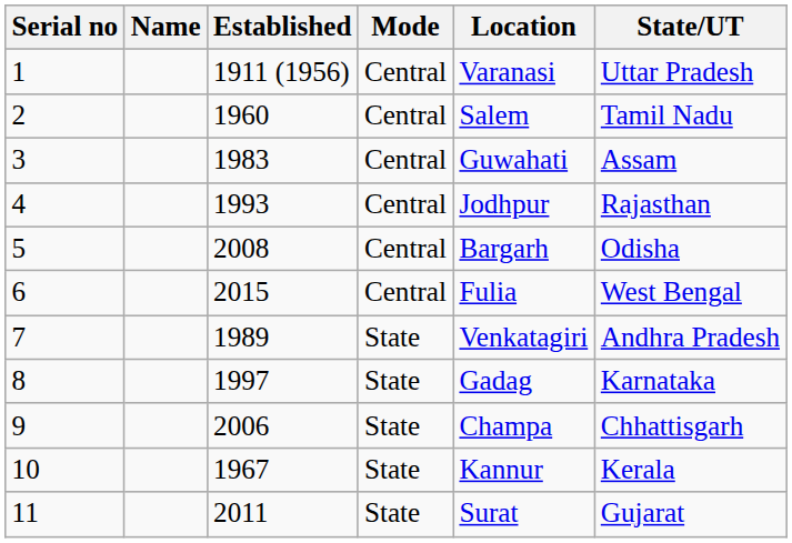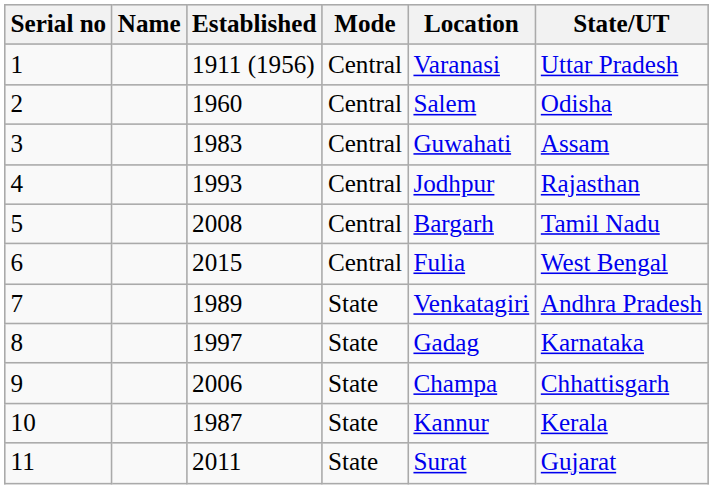2 | State/UT: Tamil Nadu -> Odisha
5 | State/UT: Odisha -> Tamil Nadu
10 | Established: 1967 -> 1987
